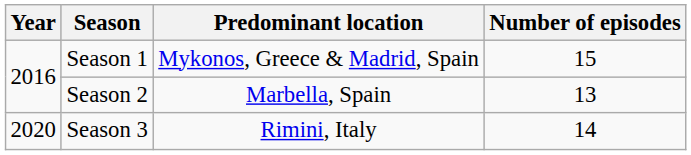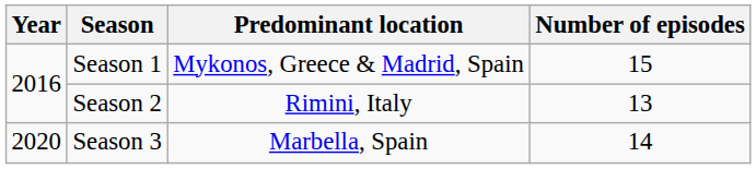Season 2 | Predominant location: Marbella, Spain -> Rimini, Italy
Season 3 | Predominant location: Rimini, Italy -> Marbella, Spain
